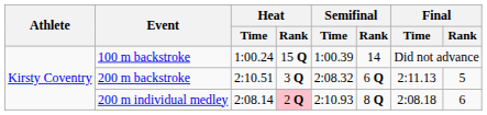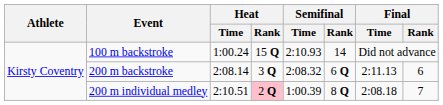100 m backstroke | Semifinal / Time: 1:00.39 -> 2:10.93
200 m backstroke | Heat / Time: 2:10.51 -> 2:08.14
200 m backstroke | Final / Rank: 5 -> 6
200 m individual medley | Heat / Time: 2:08.14 -> 2:10.51
200 m individual medley | Semifinal / Time: 2:10.93 -> 1:00.39
200 m individual medley | Final / Rank: 6 -> 7
